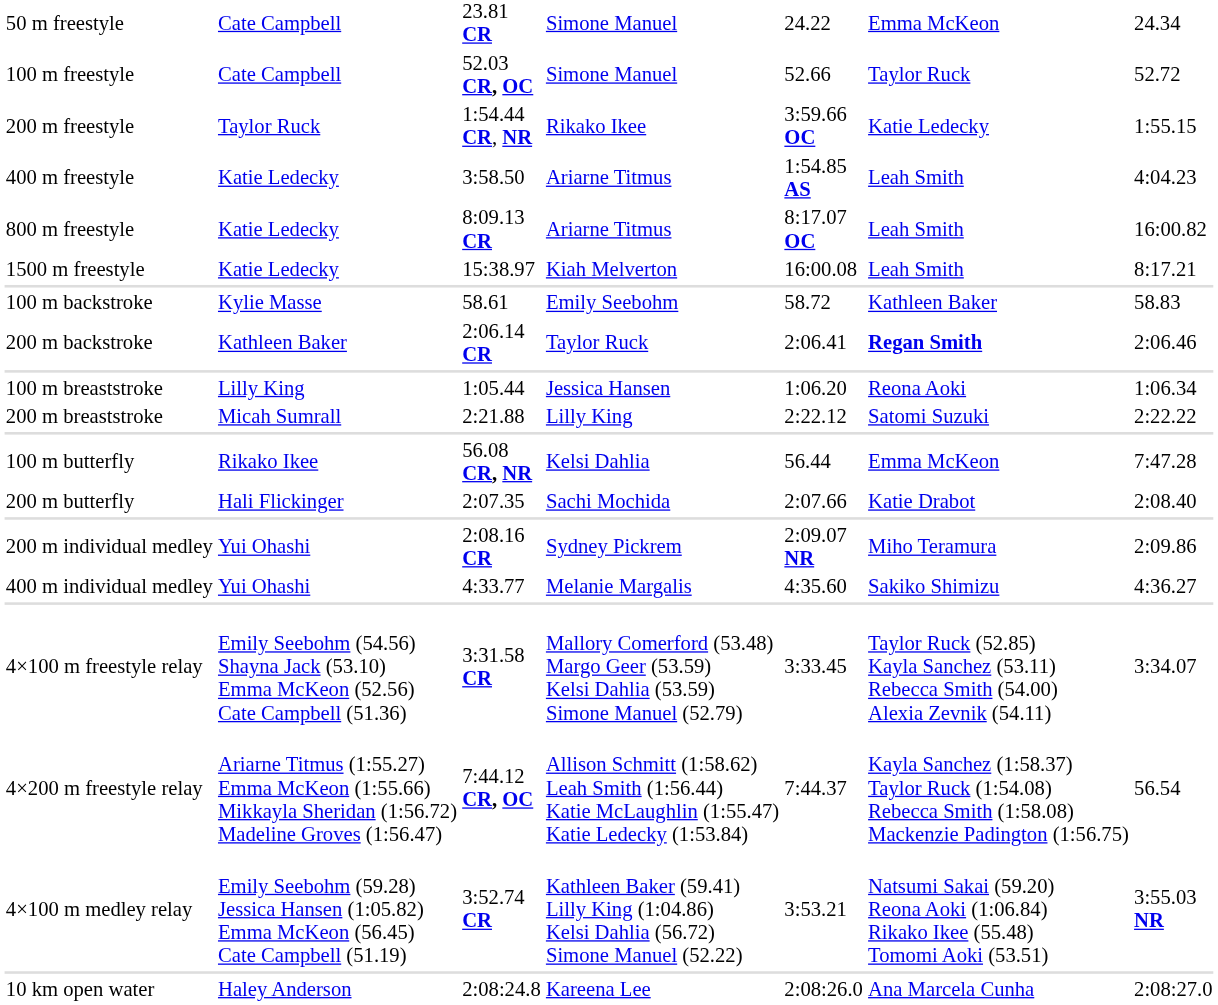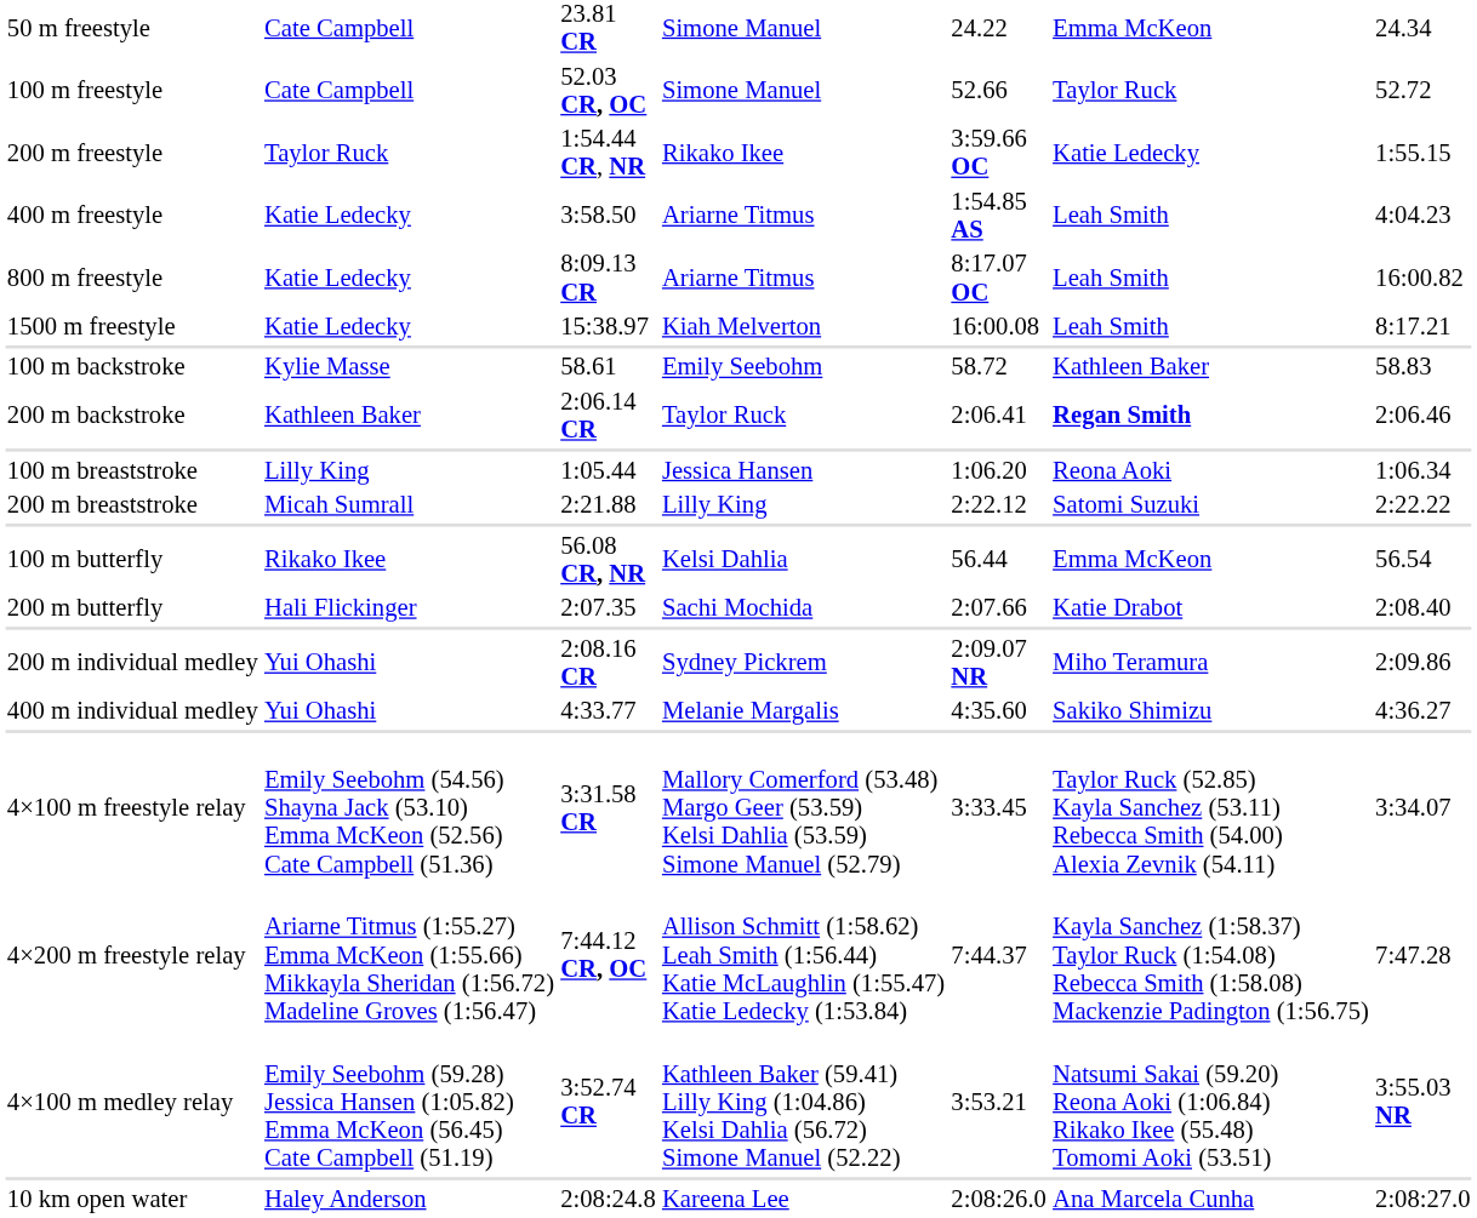100 m butterfly | column 7: 7:47.28 -> 56.54
4×200 m freestyle relay | column 7: 56.54 -> 7:47.28
